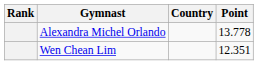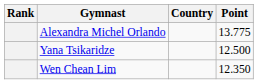Alexandra Michel Orlando | Point: 13.778 -> 13.775
+ row: Yana Tsikaridze | 12.500
Wen Chean Lim | Point: 12.351 -> 12.350
